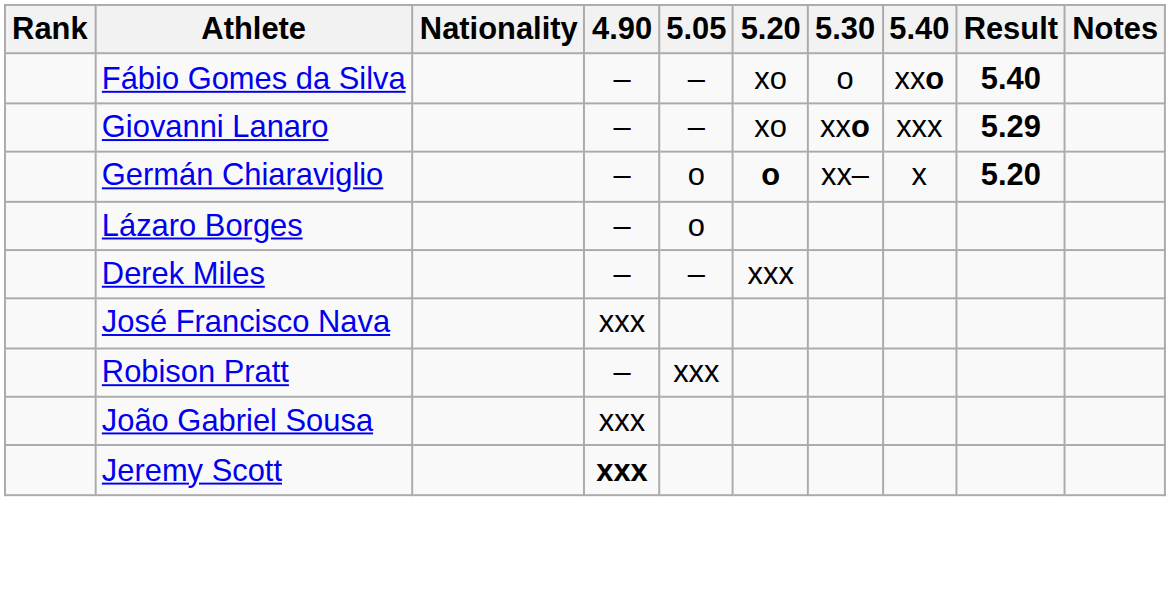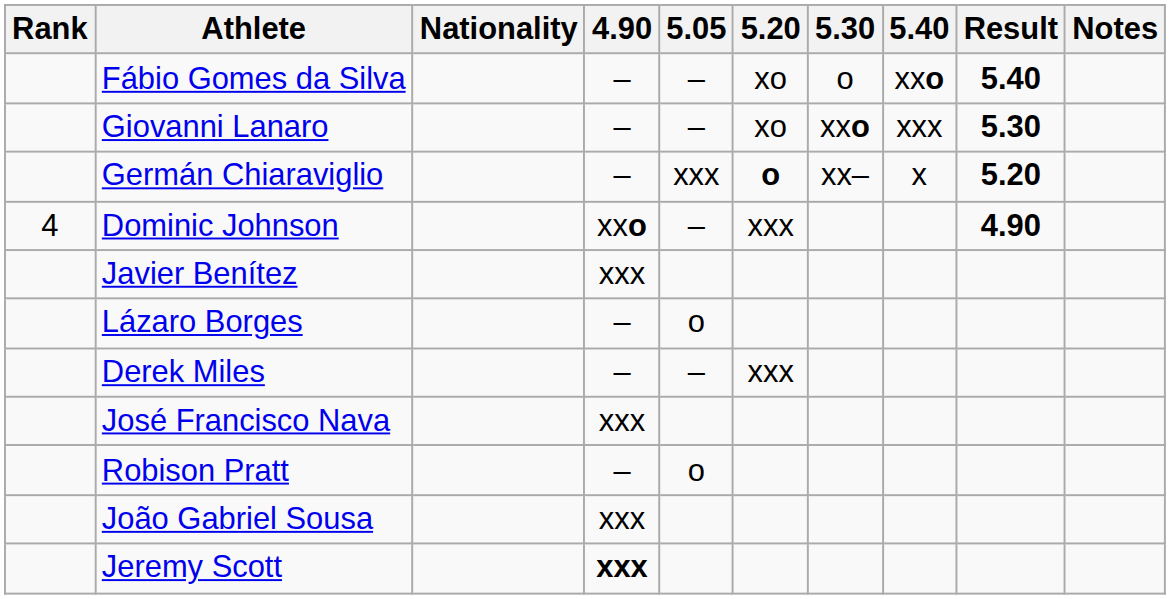Giovanni Lanaro | Result: 5.29 -> 5.30
Germán Chiaraviglio | 5.05: o -> xxx
+ row: 4 | Dominic Johnson | xxo | – | xxx | 4.90
+ row: Javier Benítez | xxx
Robison Pratt | 5.05: xxx -> o
